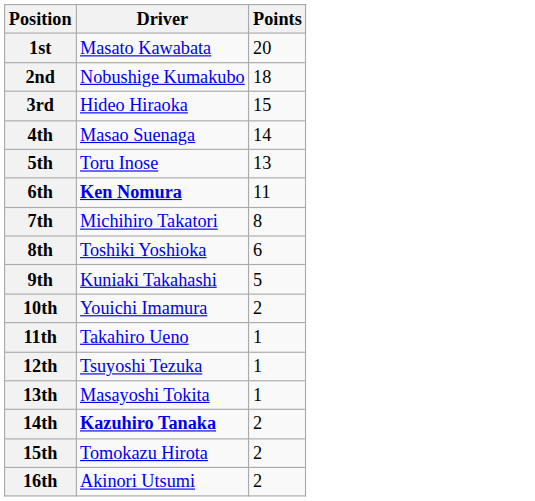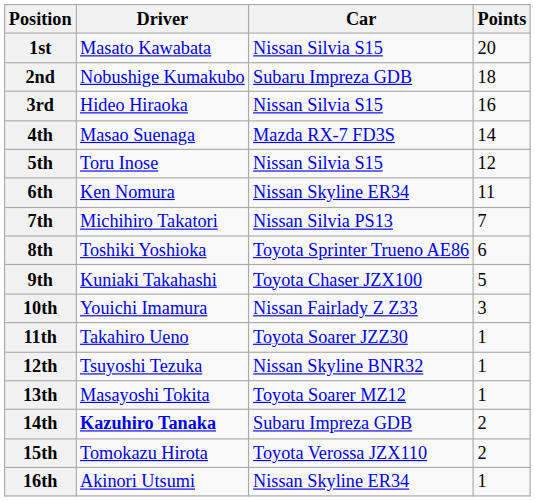+ column: Car | Nissan Silvia S15 | Subaru Impreza GDB | Nissan Silvia S15 | Mazda RX-7 FD3S | Nissan Silvia S15 | Nissan Skyline ER34 | Nissan Silvia PS13 | Toyota Sprinter Trueno AE86 | Toyota Chaser JZX100 | Nissan Fairlady Z Z33 | Toyota Soarer JZZ30 | Nissan Skyline BNR32 | Toyota Soarer MZ12 | Subaru Impreza GDB | Toyota Verossa JZX110 | Nissan Skyline ER34
3rd | Points: 15 -> 16
5th | Points: 13 -> 12
6th | Driver: bold -> normal
7th | Points: 8 -> 7
10th | Points: 2 -> 3
16th | Points: 2 -> 1
